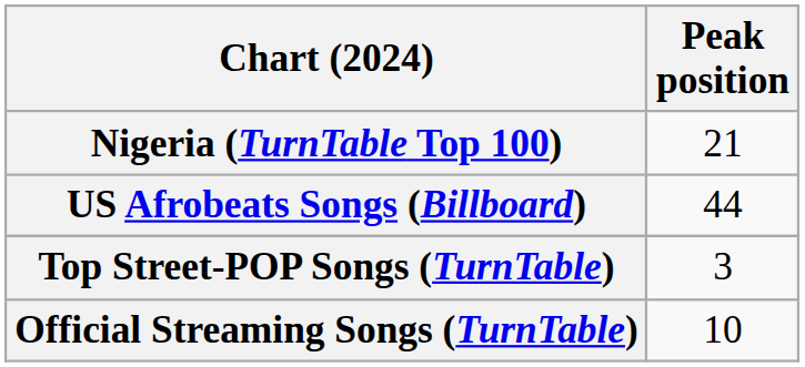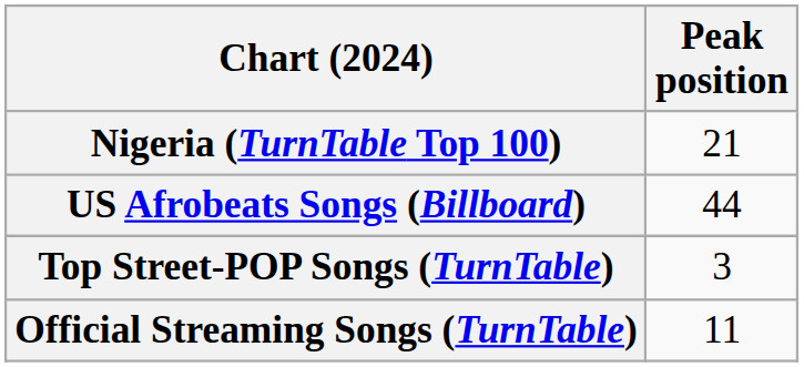Official Streaming Songs (TurnTable) | Peak position: 10 -> 11
